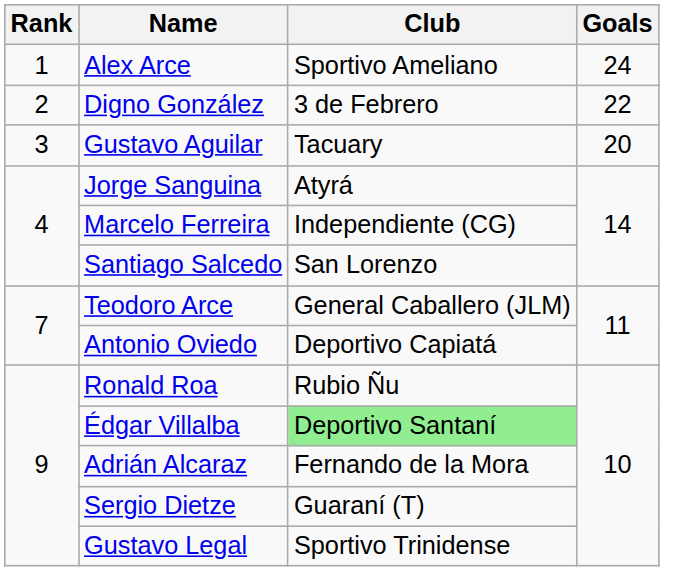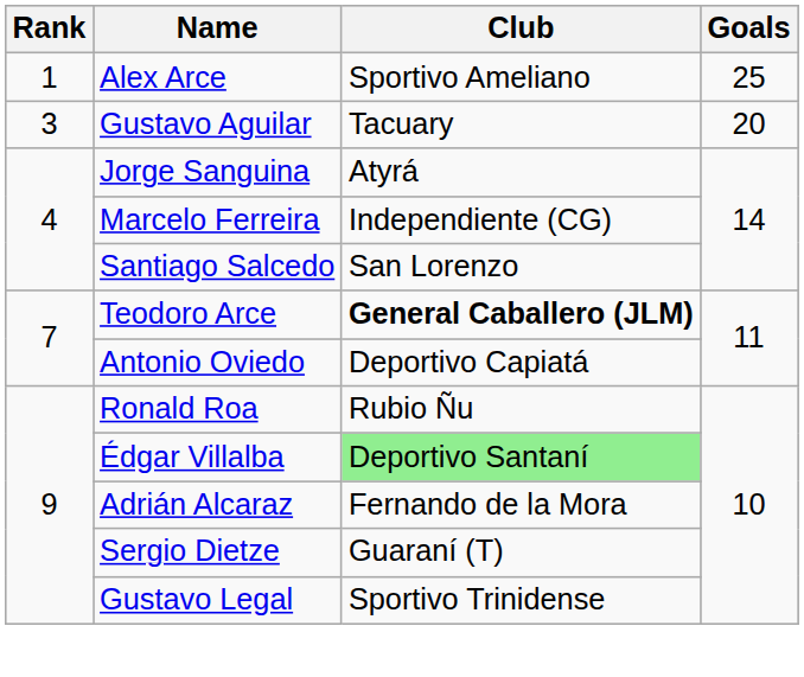Alex Arce | Goals: 24 -> 25
- row: 2 | Digno González | 3 de Febrero | 22
Teodoro Arce | Club: normal -> bold
